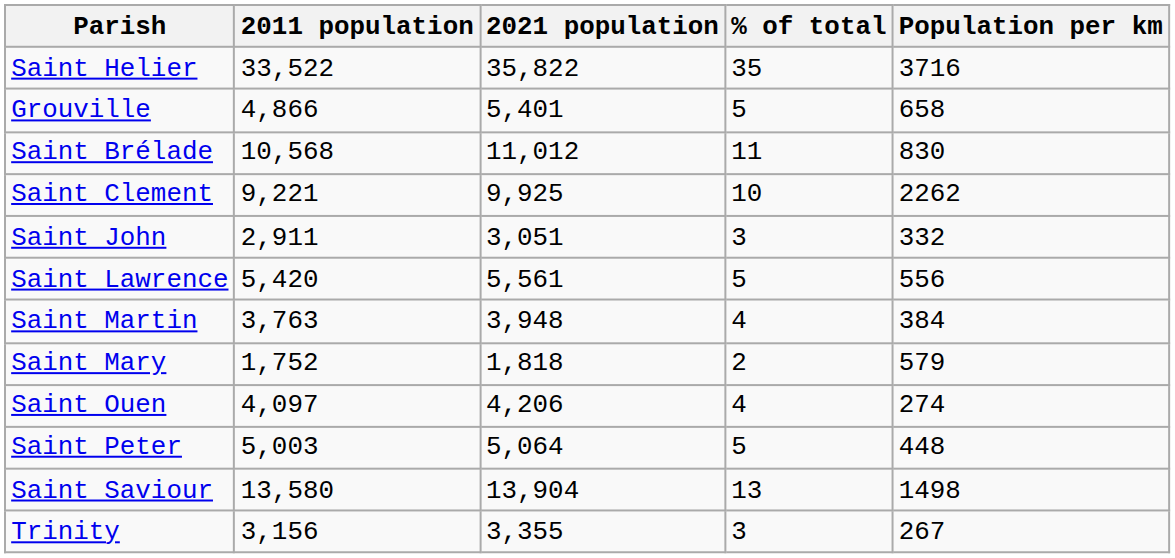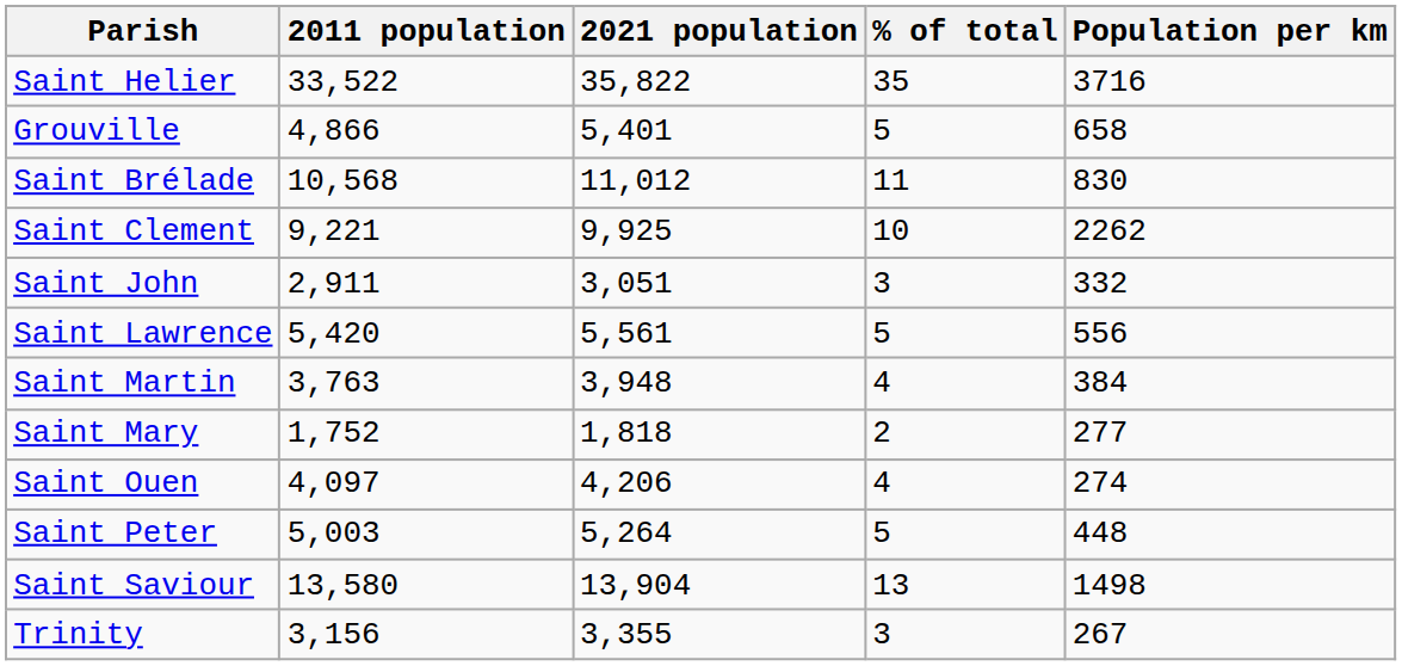Saint Mary | Population per km: 579 -> 277
Saint Peter | 2021 population: 5,064 -> 5,264
